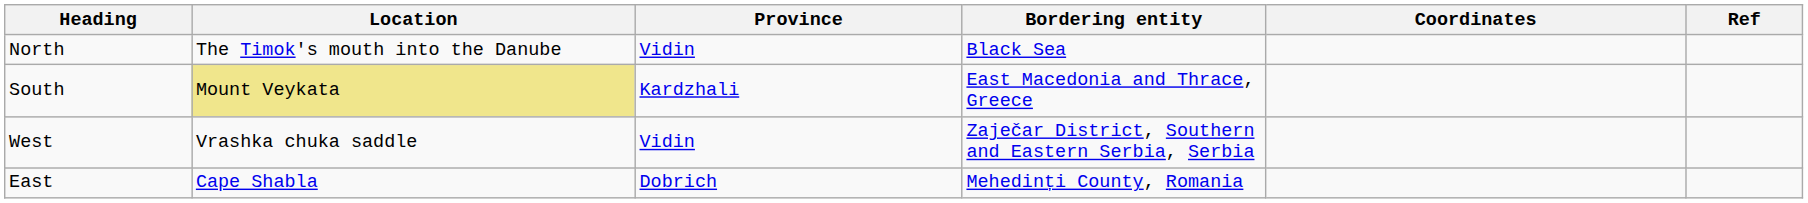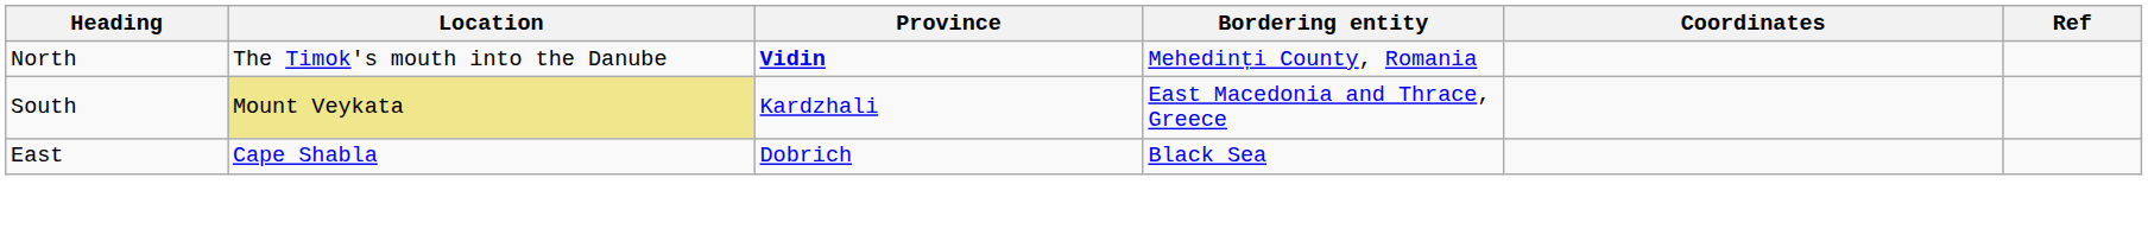North | Province: normal -> bold
North | Bordering entity: Black Sea -> Mehedinți County, Romania
- row: West | Vrashka chuka saddle | Vidin | Zaječar District, Southern and Eastern Serbia, Serbia
East | Bordering entity: Mehedinți County, Romania -> Black Sea
